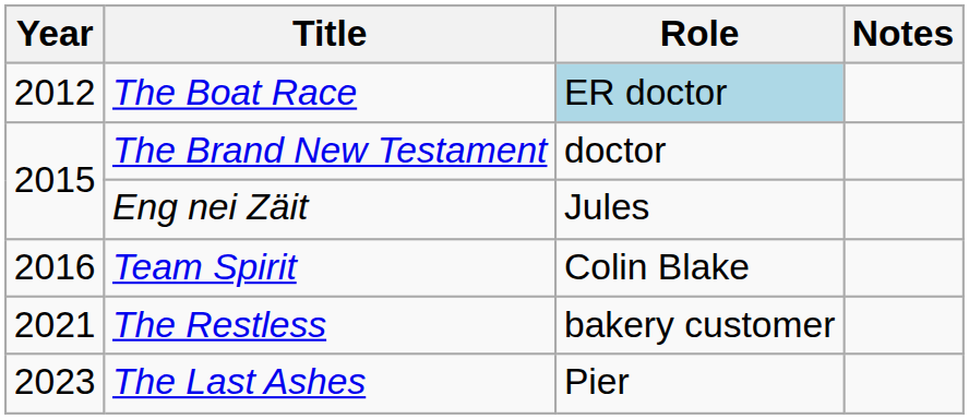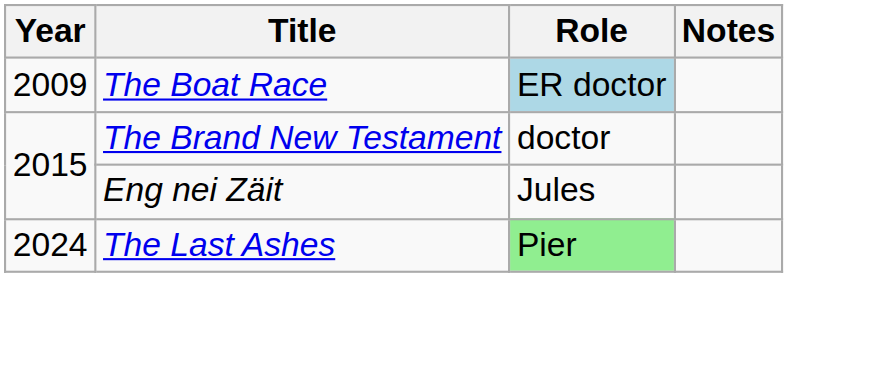The Boat Race | Year: 2012 -> 2009
- row: 2016 | Team Spirit | Colin Blake
- row: 2021 | The Restless | bakery customer
The Last Ashes | Year: 2023 -> 2024
The Last Ashes | Role: no background -> lightgreen background
